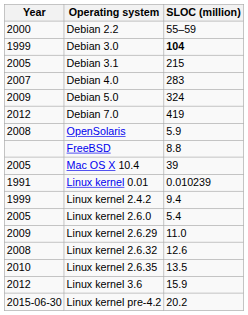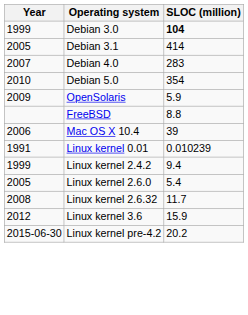- row: 2000 | Debian 2.2 | 55–59
Debian 3.1 | SLOC (million): 215 -> 414
Debian 5.0 | Year: 2009 -> 2010
Debian 5.0 | SLOC (million): 324 -> 354
- row: 2012 | Debian 7.0 | 419
OpenSolaris | Year: 2008 -> 2009
Mac OS X 10.4 | Year: 2005 -> 2006
- row: 2009 | Linux kernel 2.6.29 | 11.0
Linux kernel 2.6.32 | SLOC (million): 12.6 -> 11.7
- row: 2010 | Linux kernel 2.6.35 | 13.5
